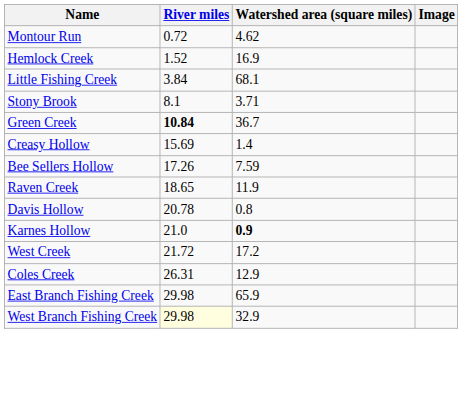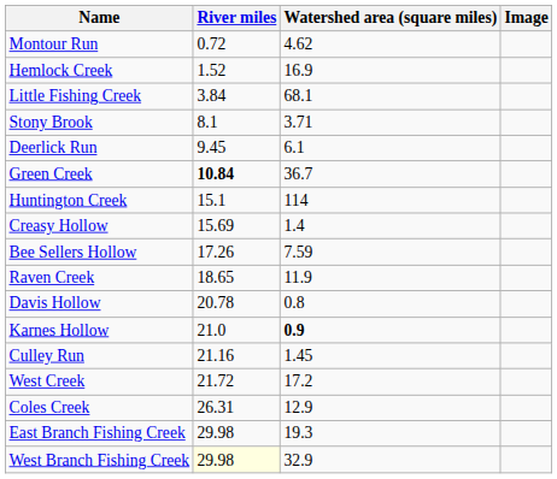+ row: Deerlick Run | 9.45 | 6.1
+ row: Huntington Creek | 15.1 | 114
+ row: Culley Run | 21.16 | 1.45
East Branch Fishing Creek | Watershed area (square miles): 65.9 -> 19.3
